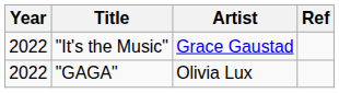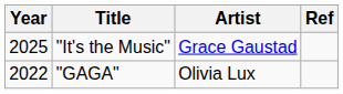"It's the Music" | Year: 2022 -> 2025
